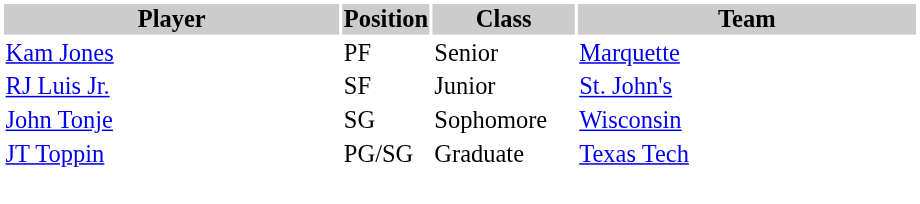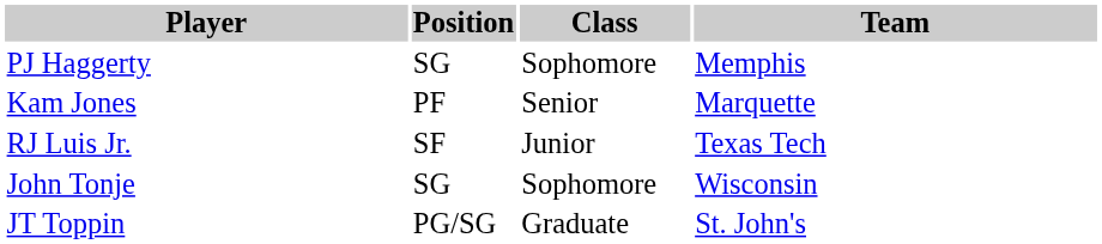+ row: PJ Haggerty | SG | Sophomore | Memphis
RJ Luis Jr. | Team: St. John's -> Texas Tech
JT Toppin | Team: Texas Tech -> St. John's
